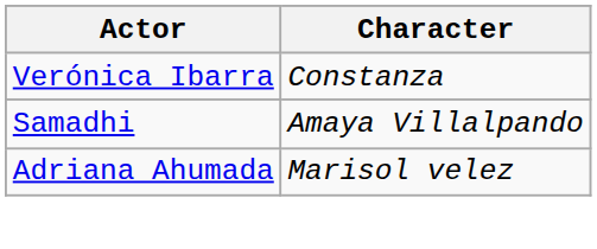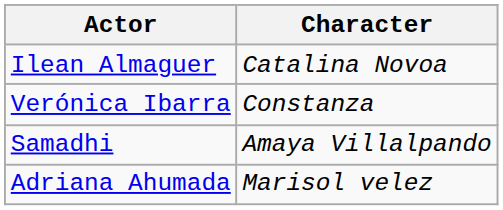+ row: Ilean Almaguer | Catalina Novoa
